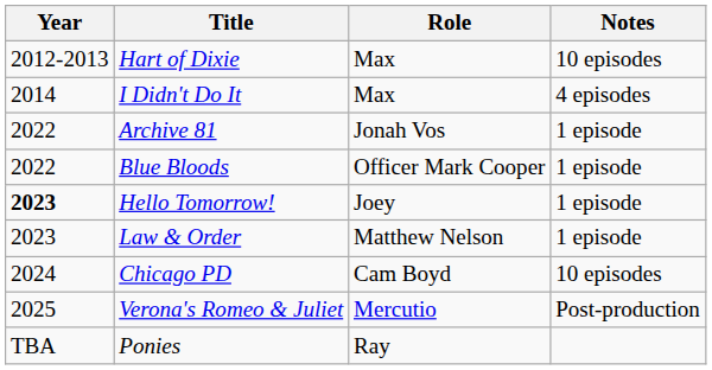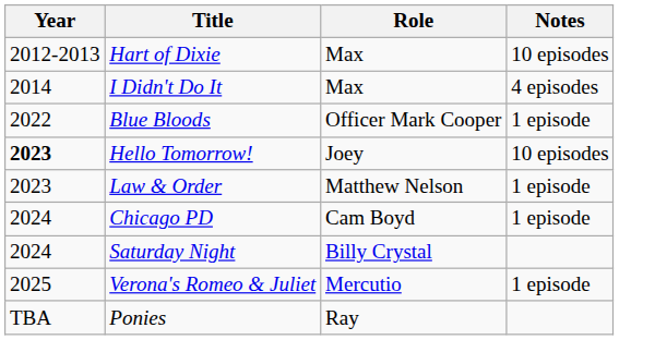- row: 2022 | Archive 81 | Jonah Vos | 1 episode
Hello Tomorrow! | Notes: 1 episode -> 10 episodes
Chicago PD | Notes: 10 episodes -> 1 episode
+ row: 2024 | Saturday Night | Billy Crystal
Verona's Romeo & Juliet | Notes: Post-production -> 1 episode
